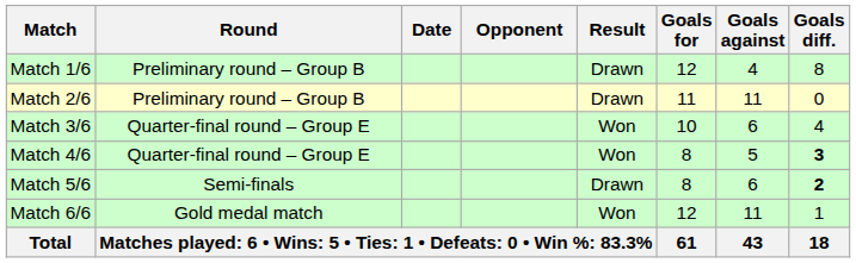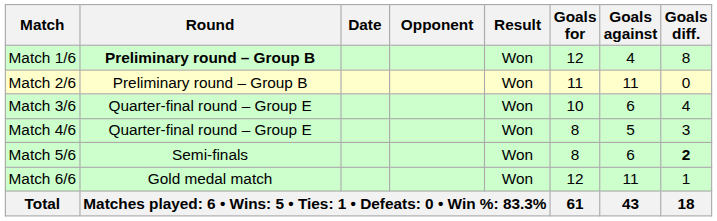Match 1/6 | Round: normal -> bold
Match 1/6 | Result: Drawn -> Won
Match 2/6 | Result: Drawn -> Won
Match 4/6 | Goals diff.: bold -> normal
Match 5/6 | Result: Drawn -> Won
